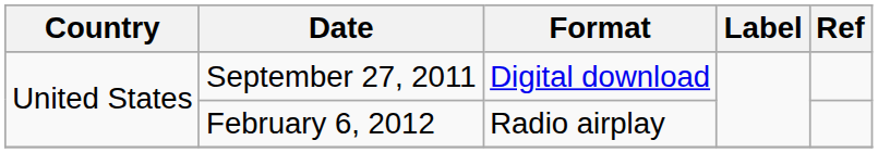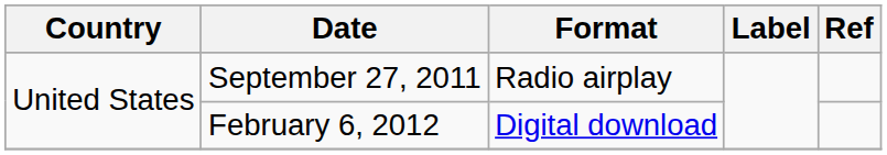September 27, 2011 | Format: Digital download -> Radio airplay
February 6, 2012 | Format: Radio airplay -> Digital download
